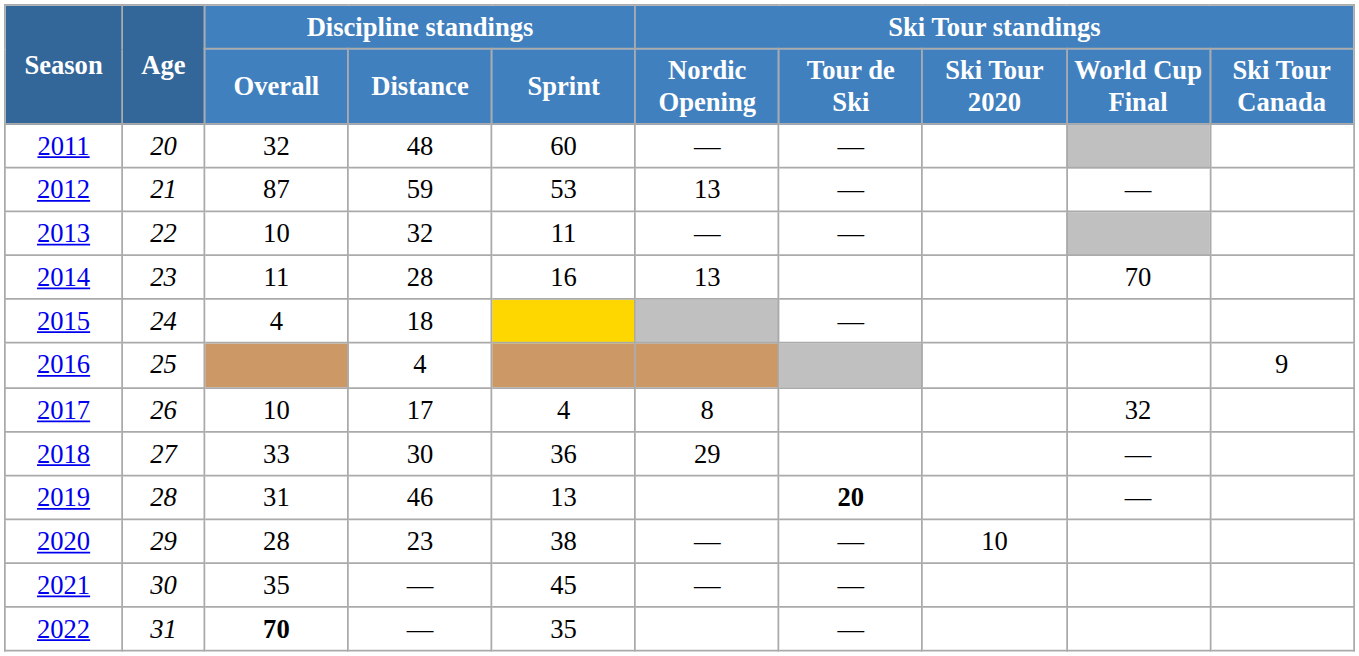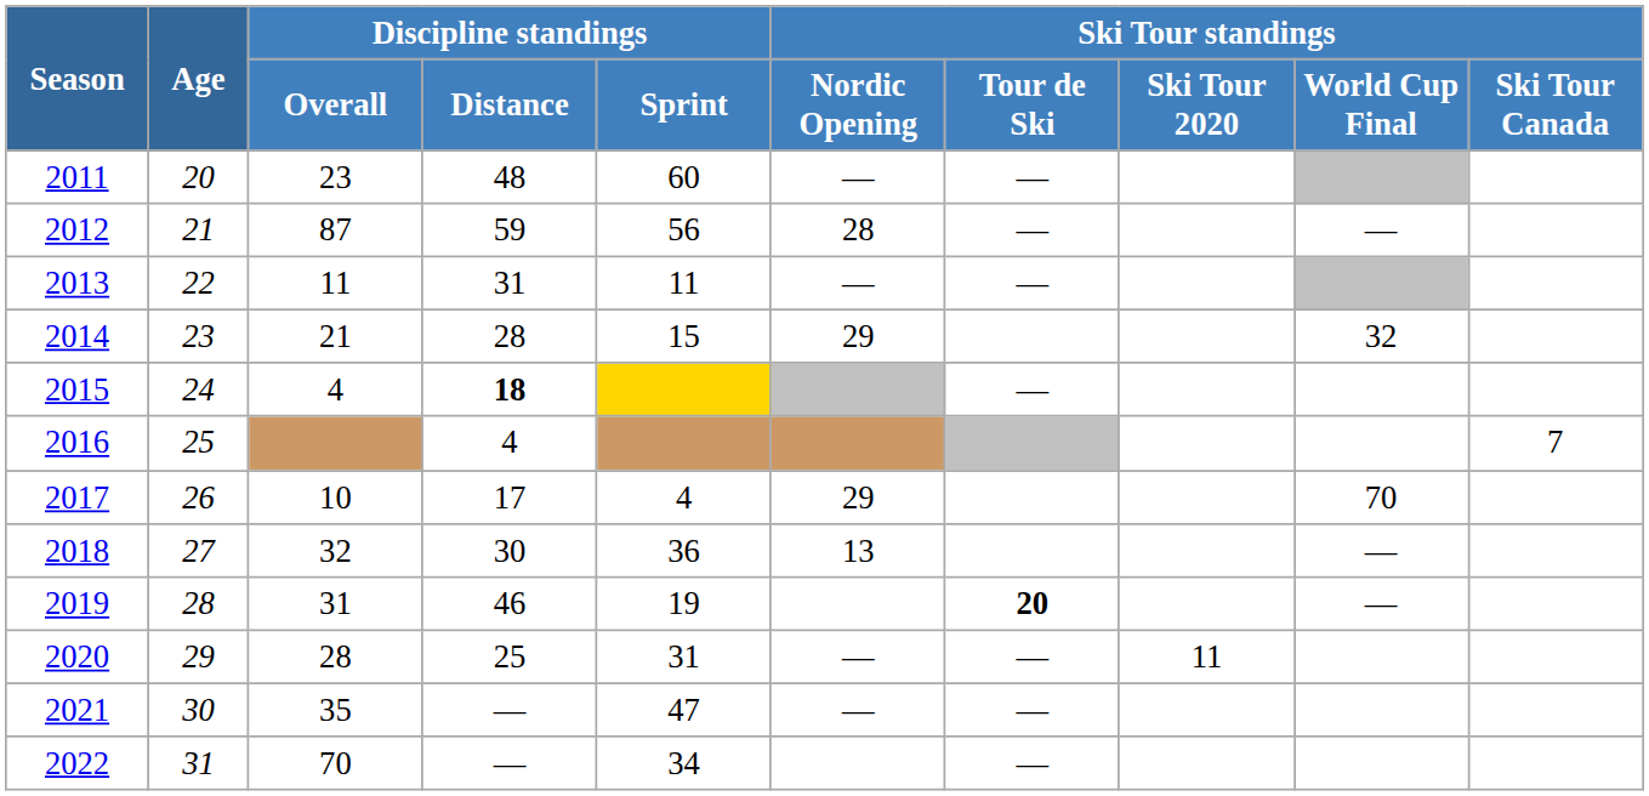2011 | Discipline standings / Overall: 32 -> 23
2012 | Discipline standings / Sprint: 53 -> 56
2012 | Ski Tour standings / Nordic Opening: 13 -> 28
2013 | Discipline standings / Overall: 10 -> 11
2013 | Discipline standings / Distance: 32 -> 31
2014 | Discipline standings / Overall: 11 -> 21
2014 | Discipline standings / Sprint: 16 -> 15
2014 | Ski Tour standings / Nordic Opening: 13 -> 29
2014 | Ski Tour standings / World Cup Final: 70 -> 32
2015 | Discipline standings / Distance: normal -> bold
2016 | Ski Tour standings / Ski Tour Canada: 9 -> 7
2017 | Ski Tour standings / Nordic Opening: 8 -> 29
2017 | Ski Tour standings / World Cup Final: 32 -> 70
2018 | Discipline standings / Overall: 33 -> 32
2018 | Ski Tour standings / Nordic Opening: 29 -> 13
2019 | Discipline standings / Sprint: 13 -> 19
2020 | Discipline standings / Distance: 23 -> 25
2020 | Discipline standings / Sprint: 38 -> 31
2020 | Ski Tour standings / Ski Tour 2020: 10 -> 11
2021 | Discipline standings / Sprint: 45 -> 47
2022 | Discipline standings / Overall: bold -> normal
2022 | Discipline standings / Sprint: 35 -> 34
